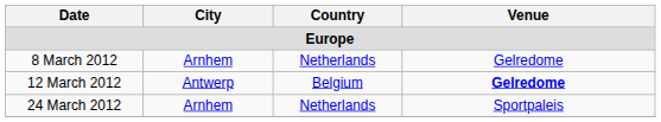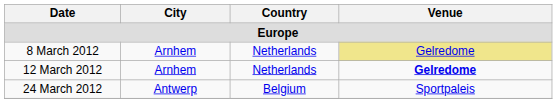8 March 2012 | Venue: no background -> khaki background
12 March 2012 | City: Antwerp -> Arnhem
12 March 2012 | Country: Belgium -> Netherlands
24 March 2012 | City: Arnhem -> Antwerp
24 March 2012 | Country: Netherlands -> Belgium
